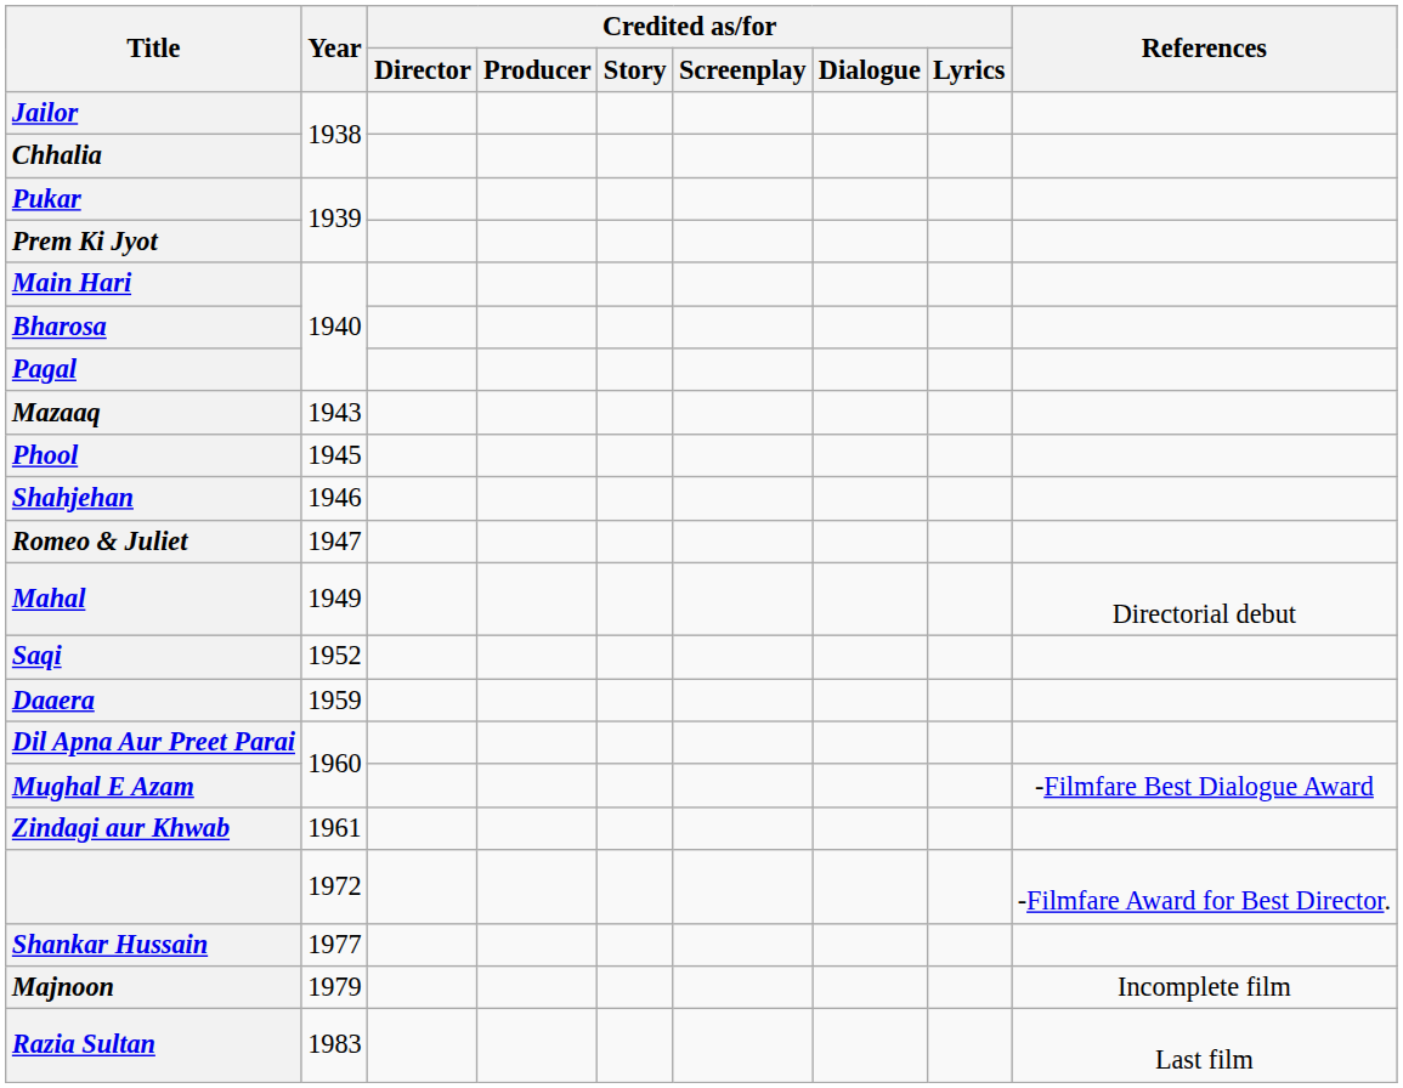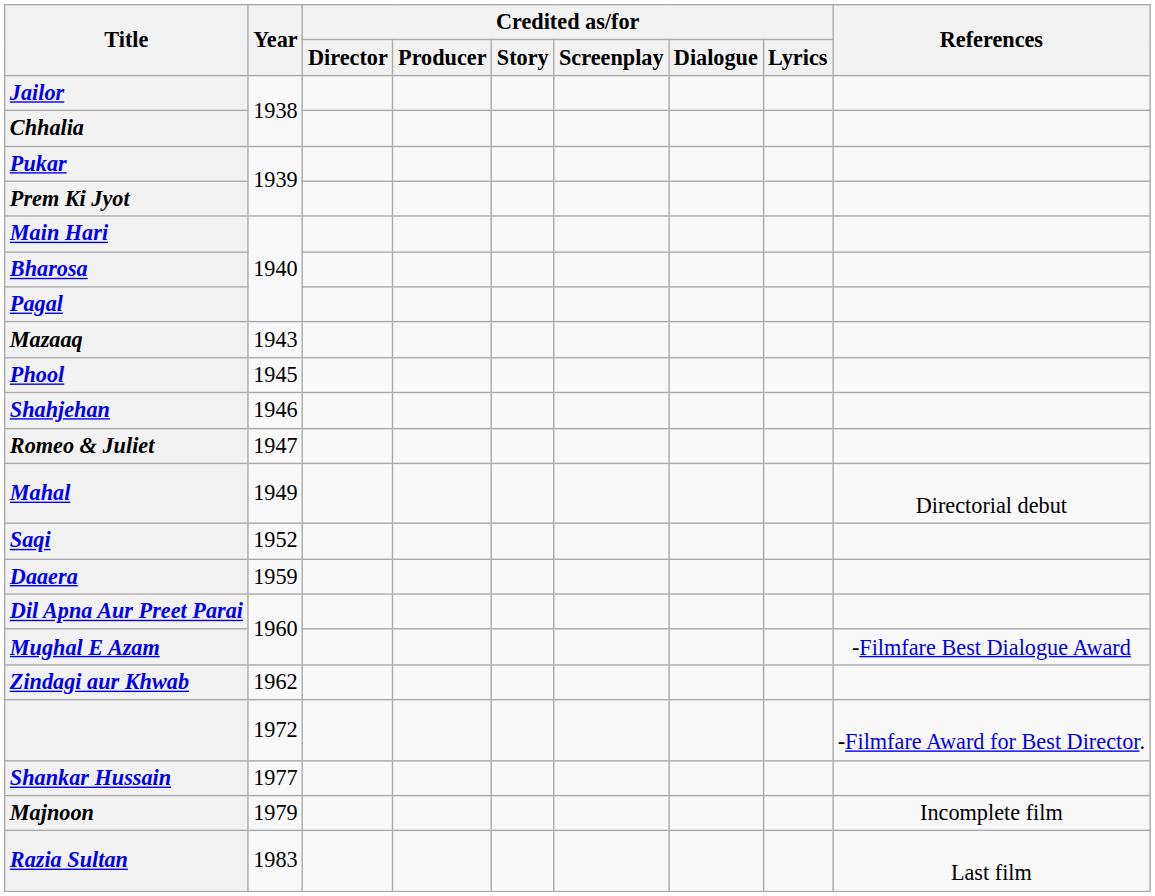Zindagi aur Khwab | Year: 1961 -> 1962
